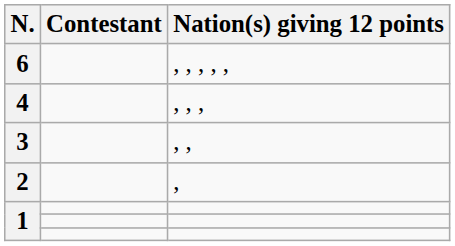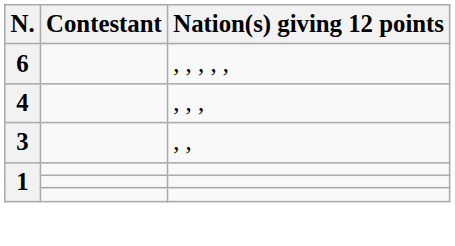- row: 2 | ,
